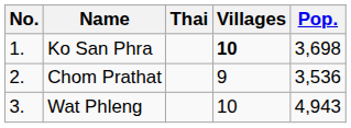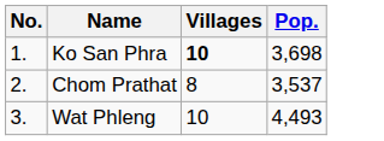- column: Thai
Chom Prathat | Villages: 9 -> 8
Chom Prathat | Pop.: 3,536 -> 3,537
Wat Phleng | Pop.: 4,943 -> 4,493
